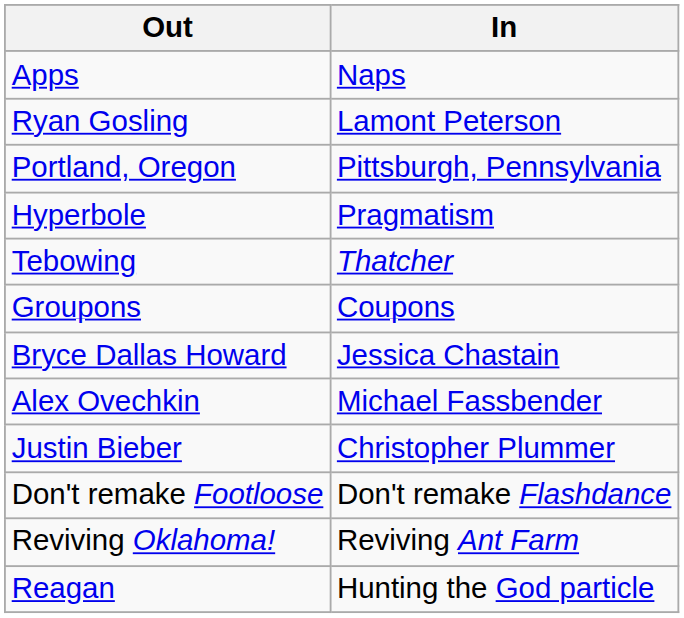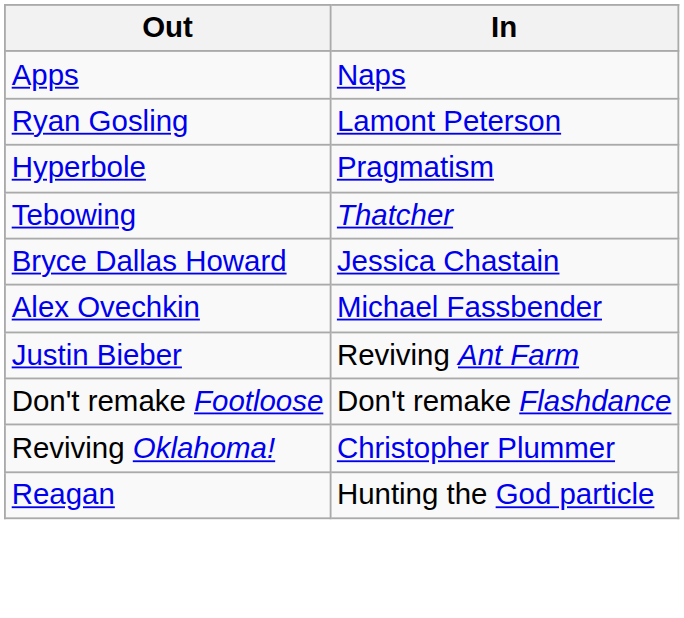- row: Portland, Oregon | Pittsburgh, Pennsylvania
- row: Groupons | Coupons
Justin Bieber | In: Christopher Plummer -> Reviving Ant Farm
Reviving Oklahoma! | In: Reviving Ant Farm -> Christopher Plummer
